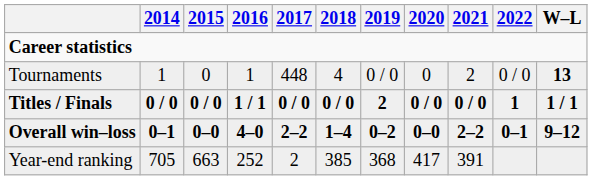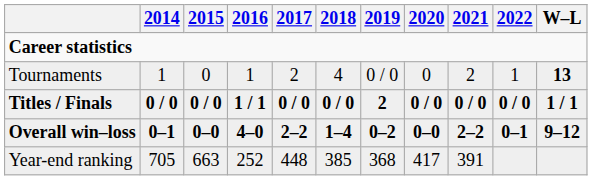Tournaments | 2017: 448 -> 2
Tournaments | 2022: 0 / 0 -> 1
Titles / Finals | 2022: 1 -> 0 / 0
Year-end ranking | 2017: 2 -> 448
